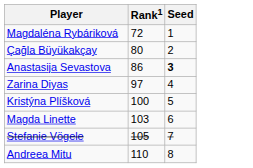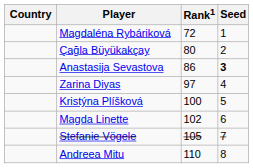+ column: Country
Magda Linette | Rank1: 103 -> 102
